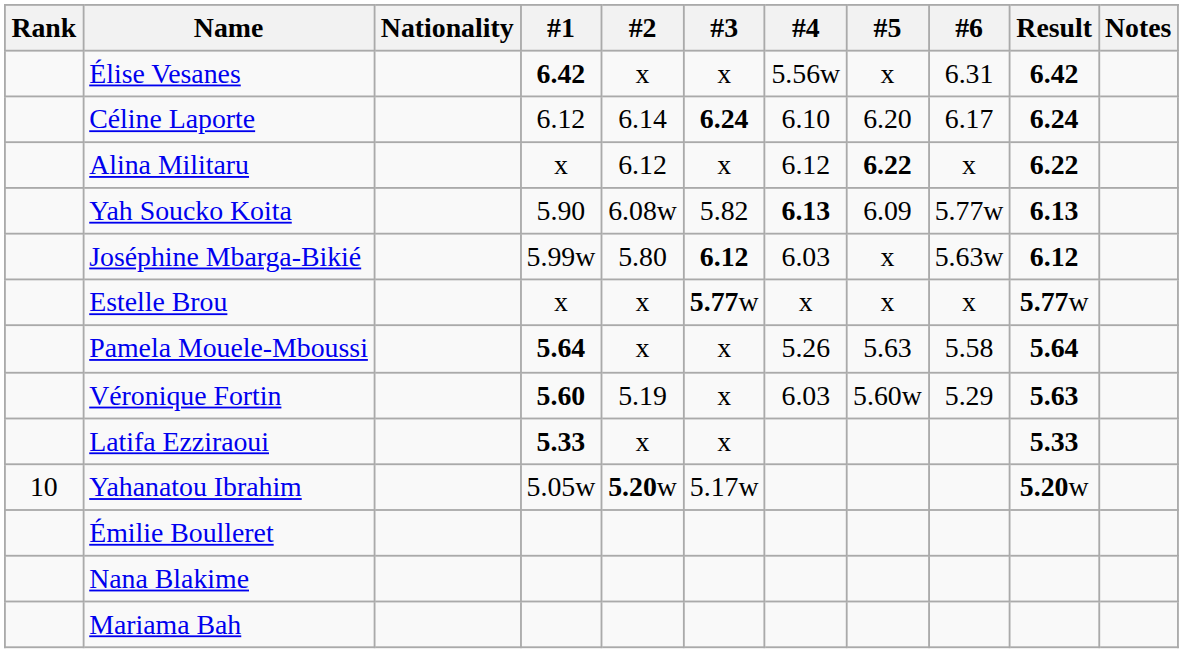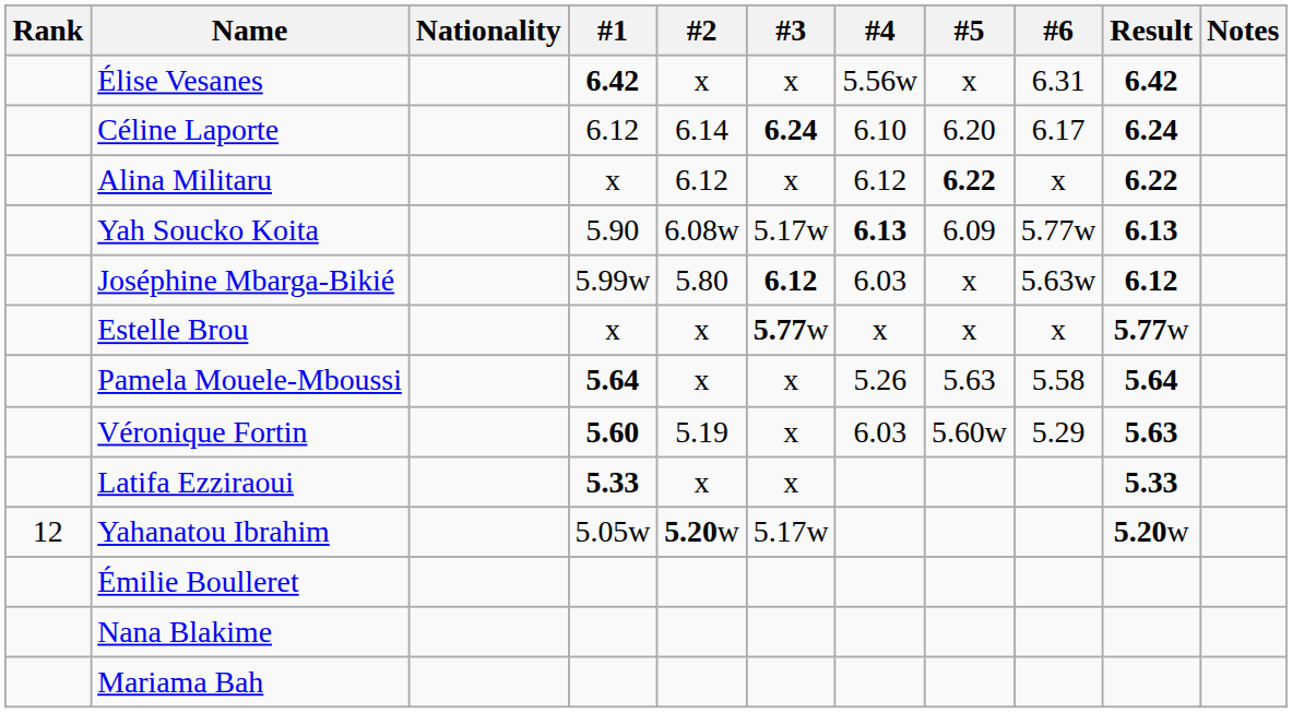Yah Soucko Koita | #3: 5.82 -> 5.17w
Yahanatou Ibrahim | Rank: 10 -> 12
